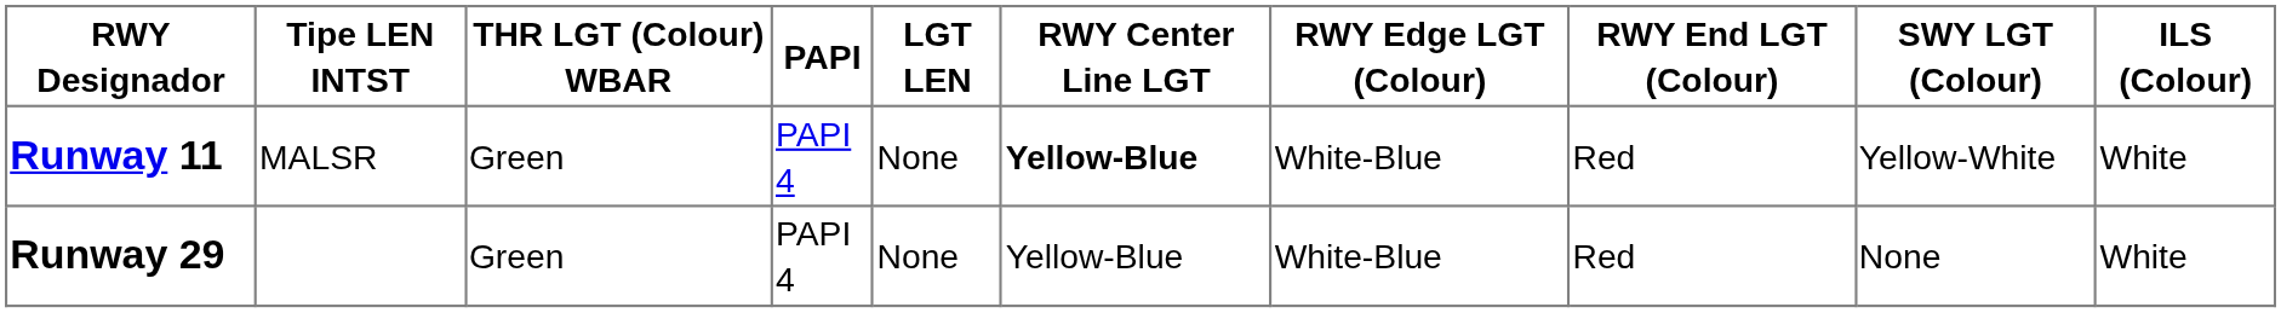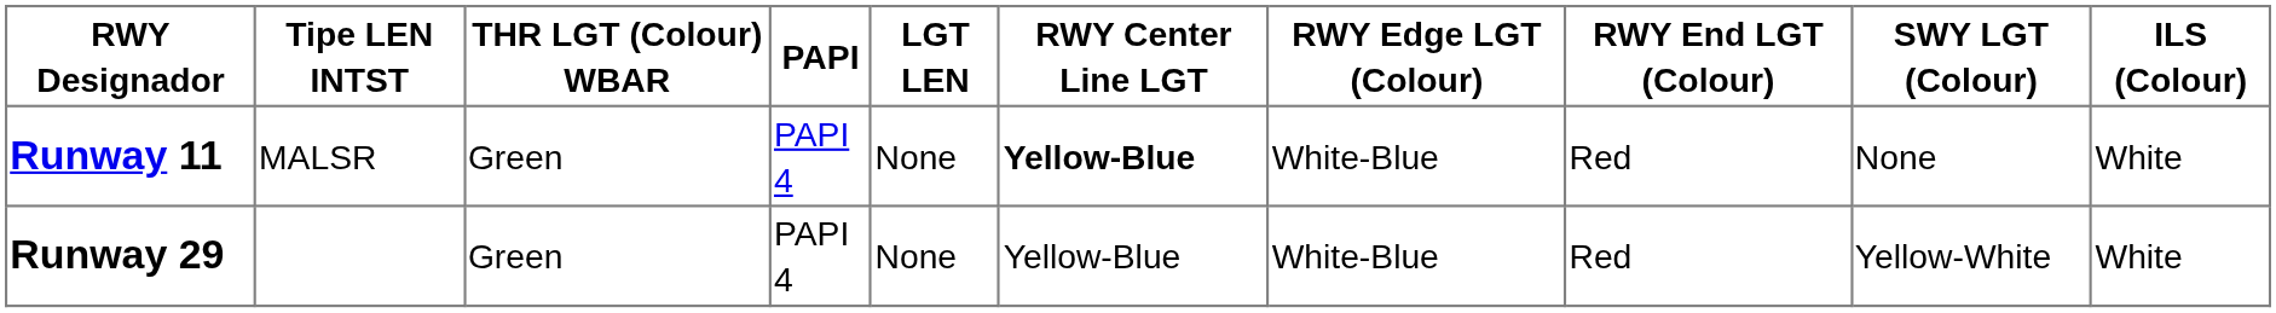Runway 11 | SWY LGT (Colour): Yellow-White -> None
Runway 29 | SWY LGT (Colour): None -> Yellow-White
